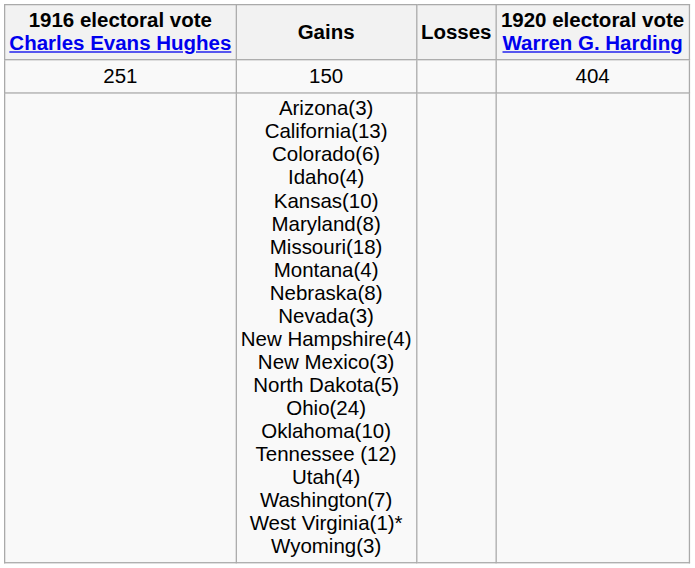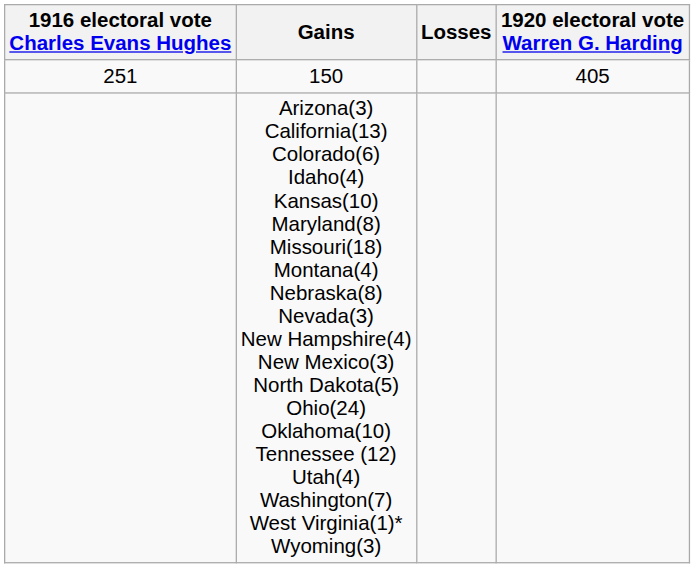150 | 1920 electoral vote Warren G. Harding: 404 -> 405
